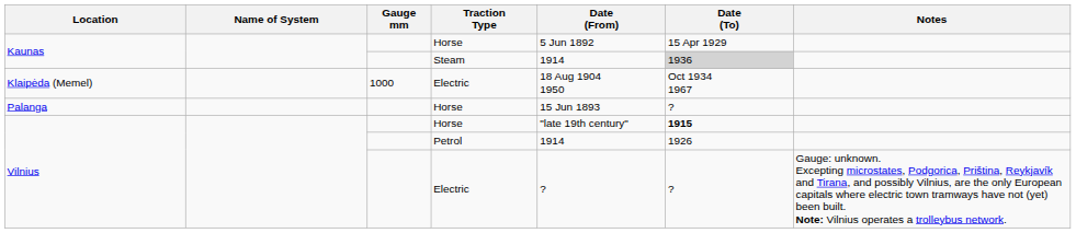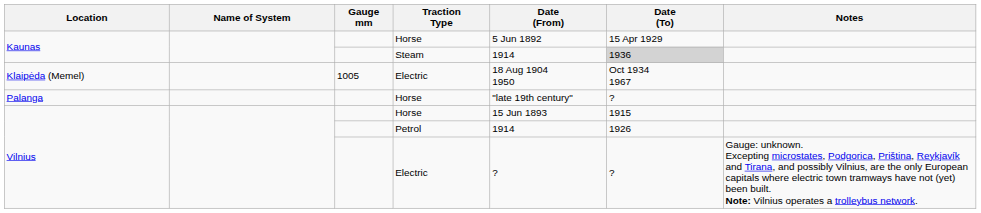Klaipėda (Memel) | Gauge mm: 1000 -> 1005
Palanga | Date (From): 15 Jun 1893 -> "late 19th century"
Vilnius / Horse | Date (From): "late 19th century" -> 15 Jun 1893
Vilnius / Horse | Date (To): bold -> normal
